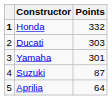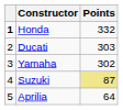Yamaha | Points: 301 -> 302
Suzuki | Points: no background -> khaki background
